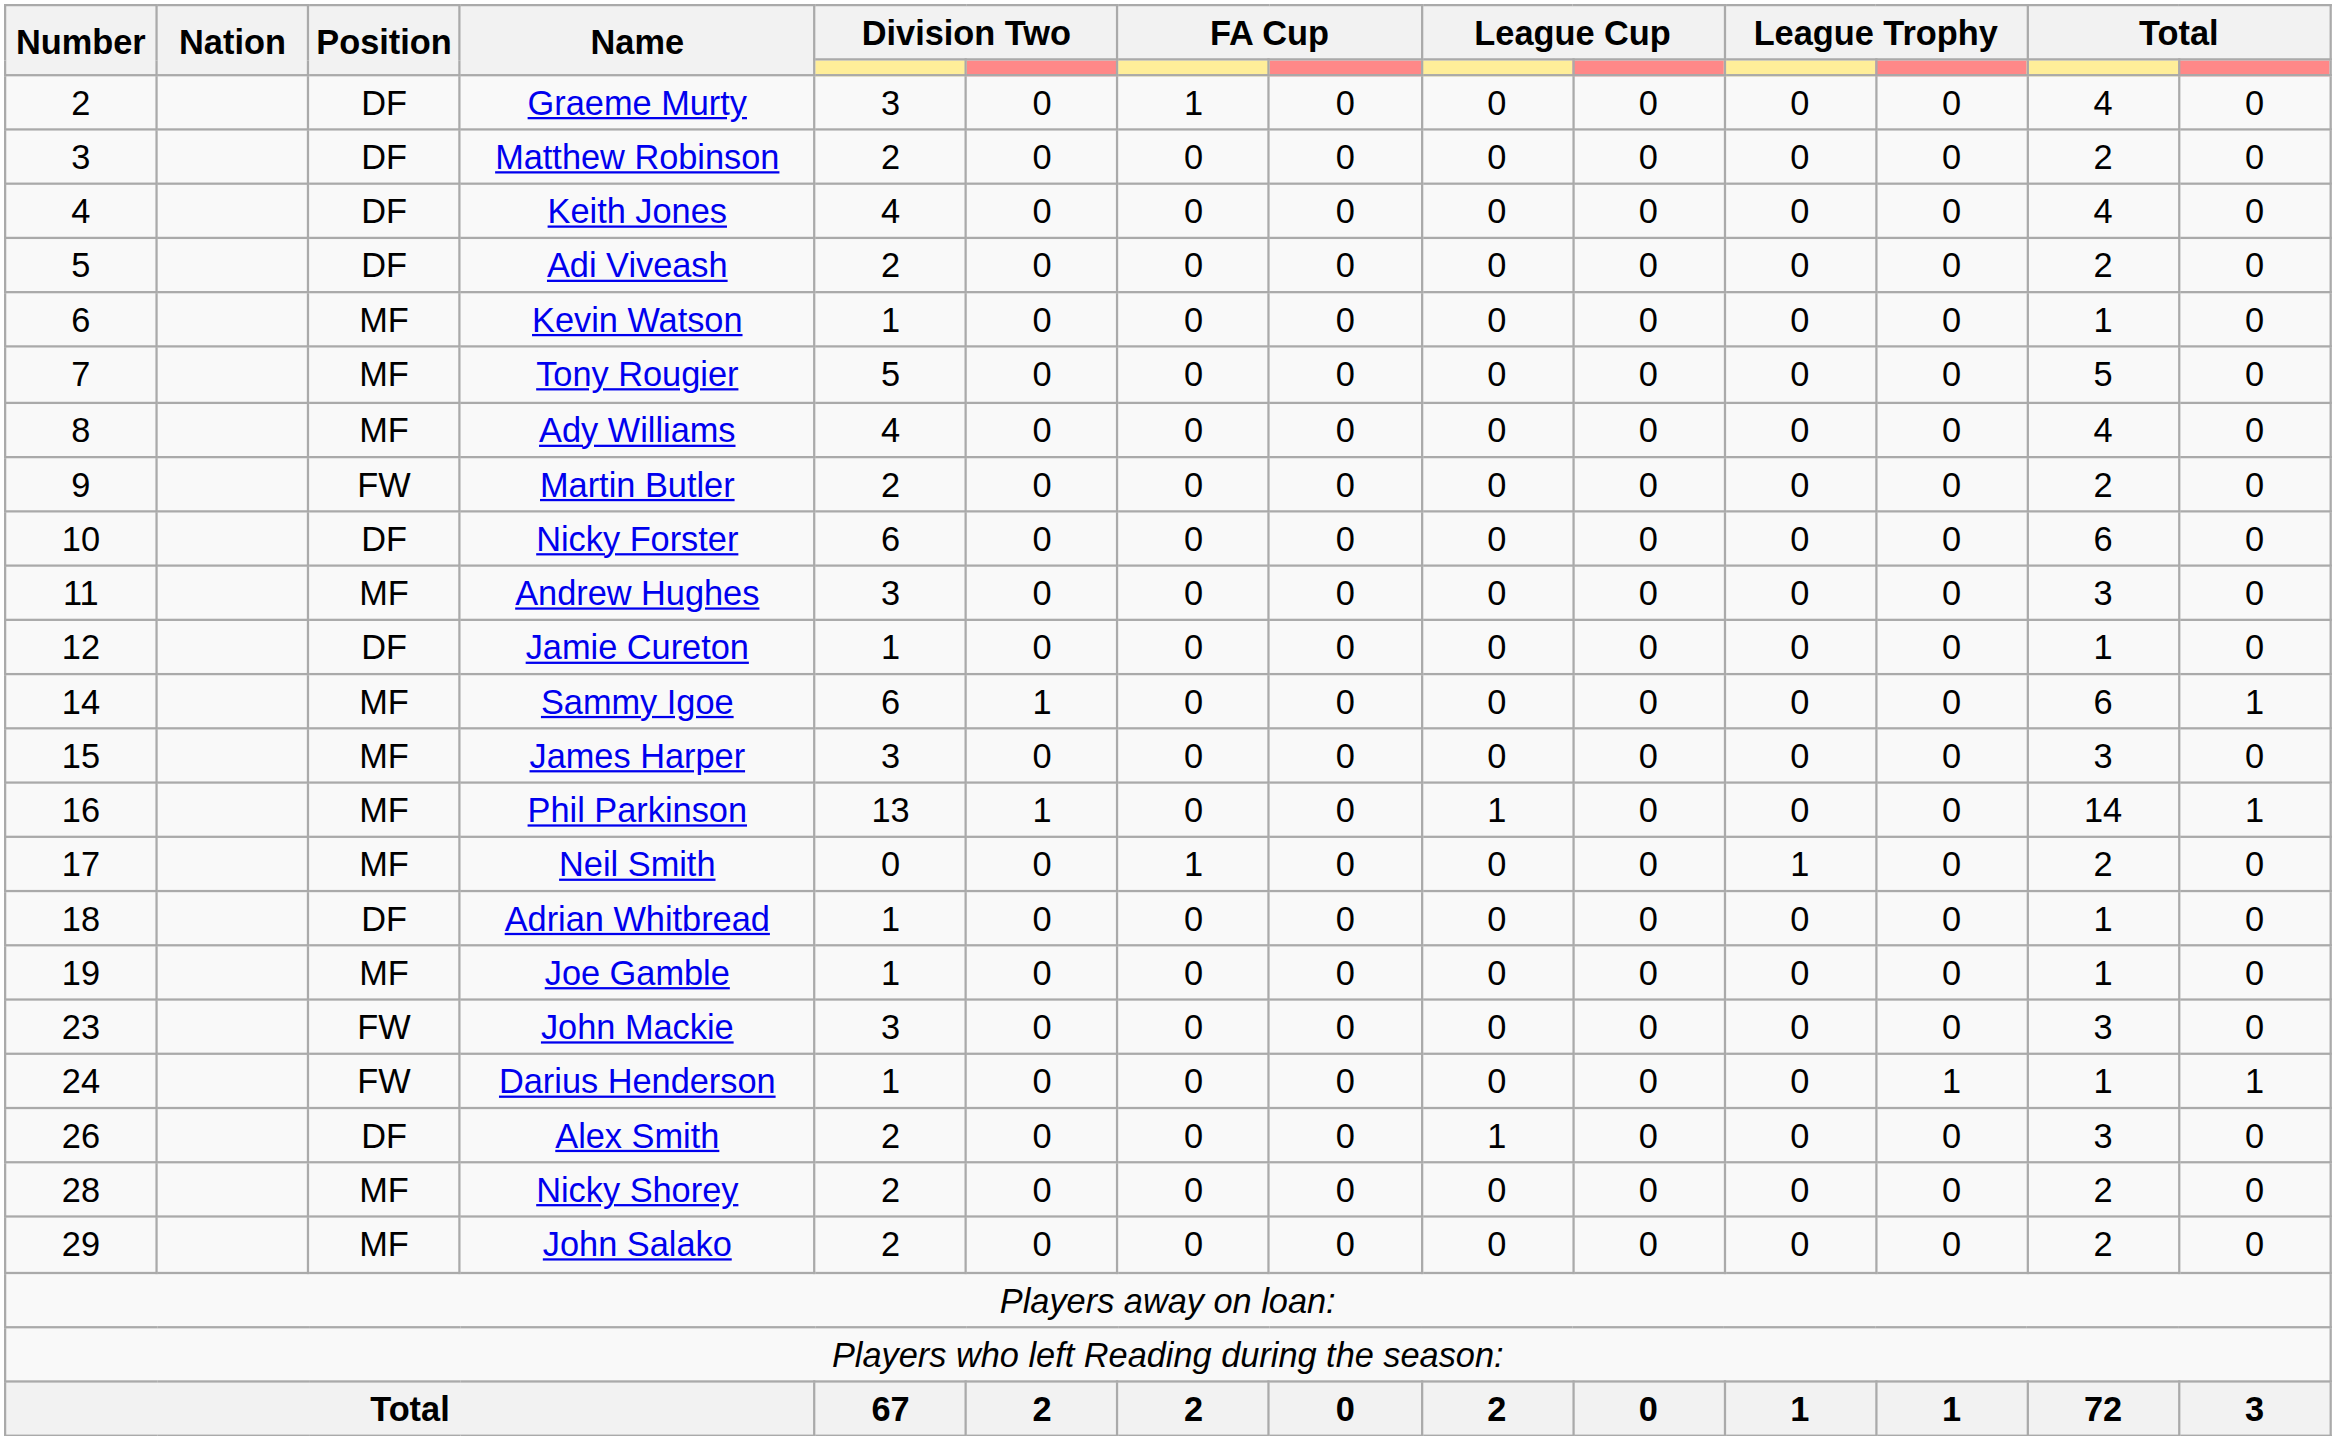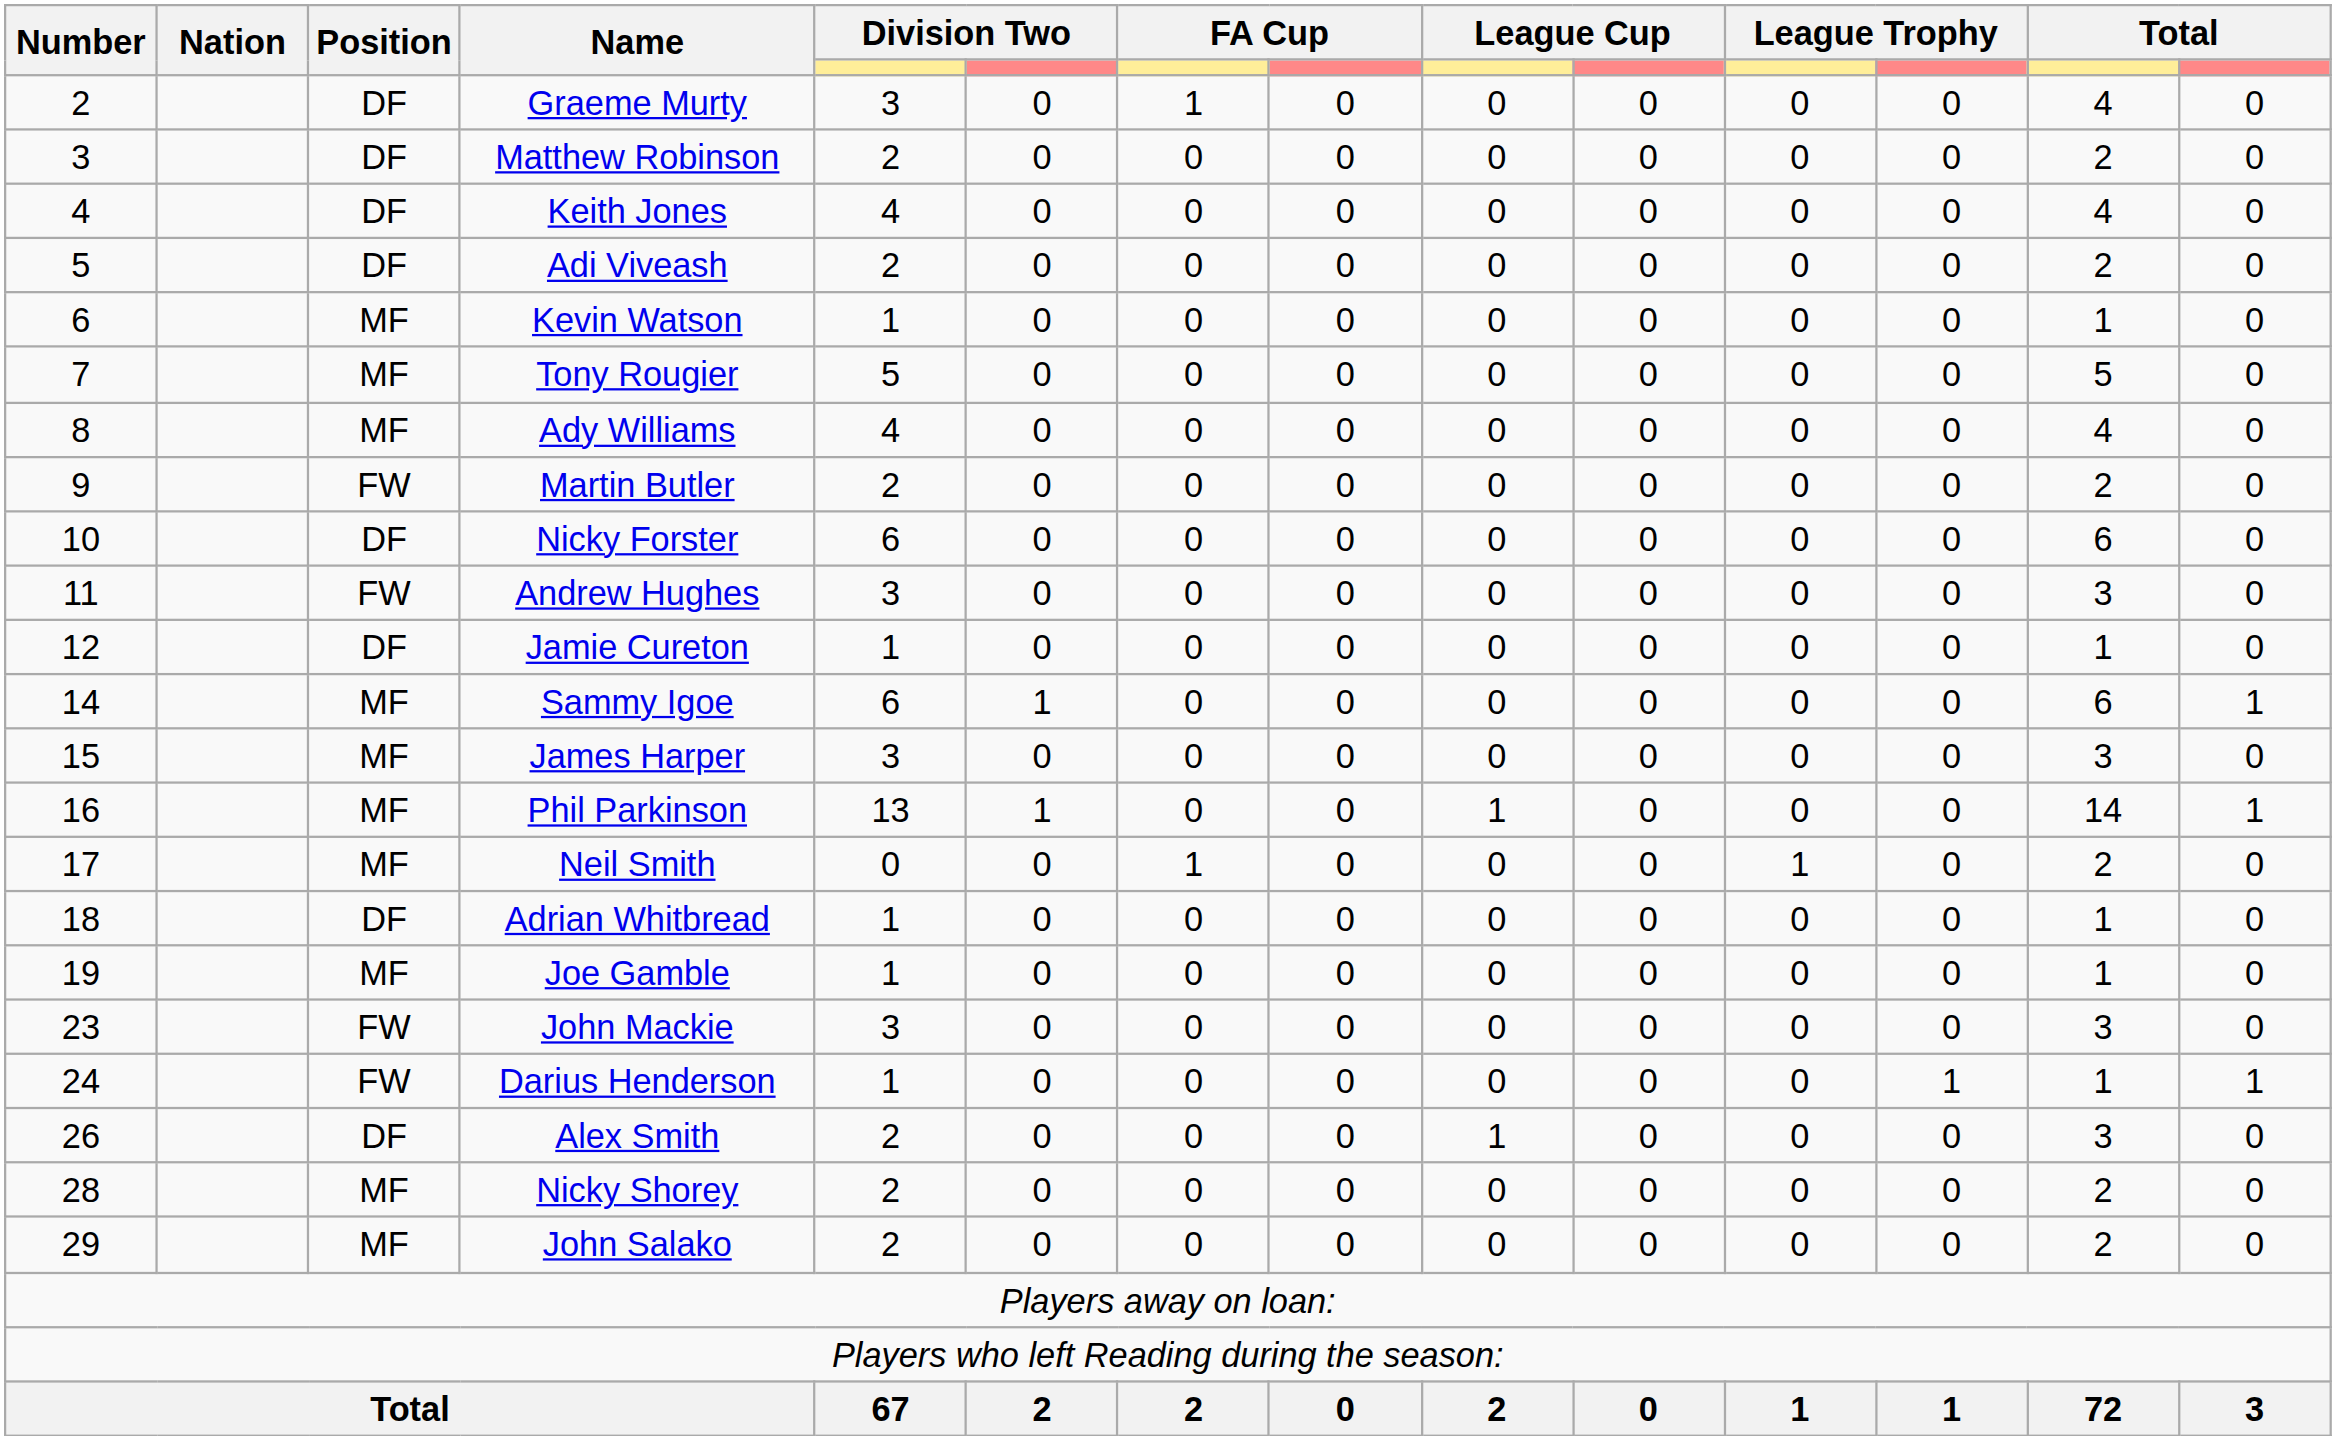Andrew Hughes | Position: MF -> FW
